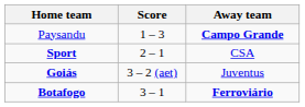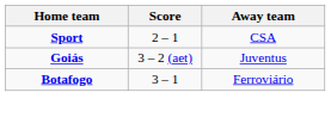- row: Paysandu | 1 – 3 | Campo Grande
Botafogo | Away team: bold -> normal
